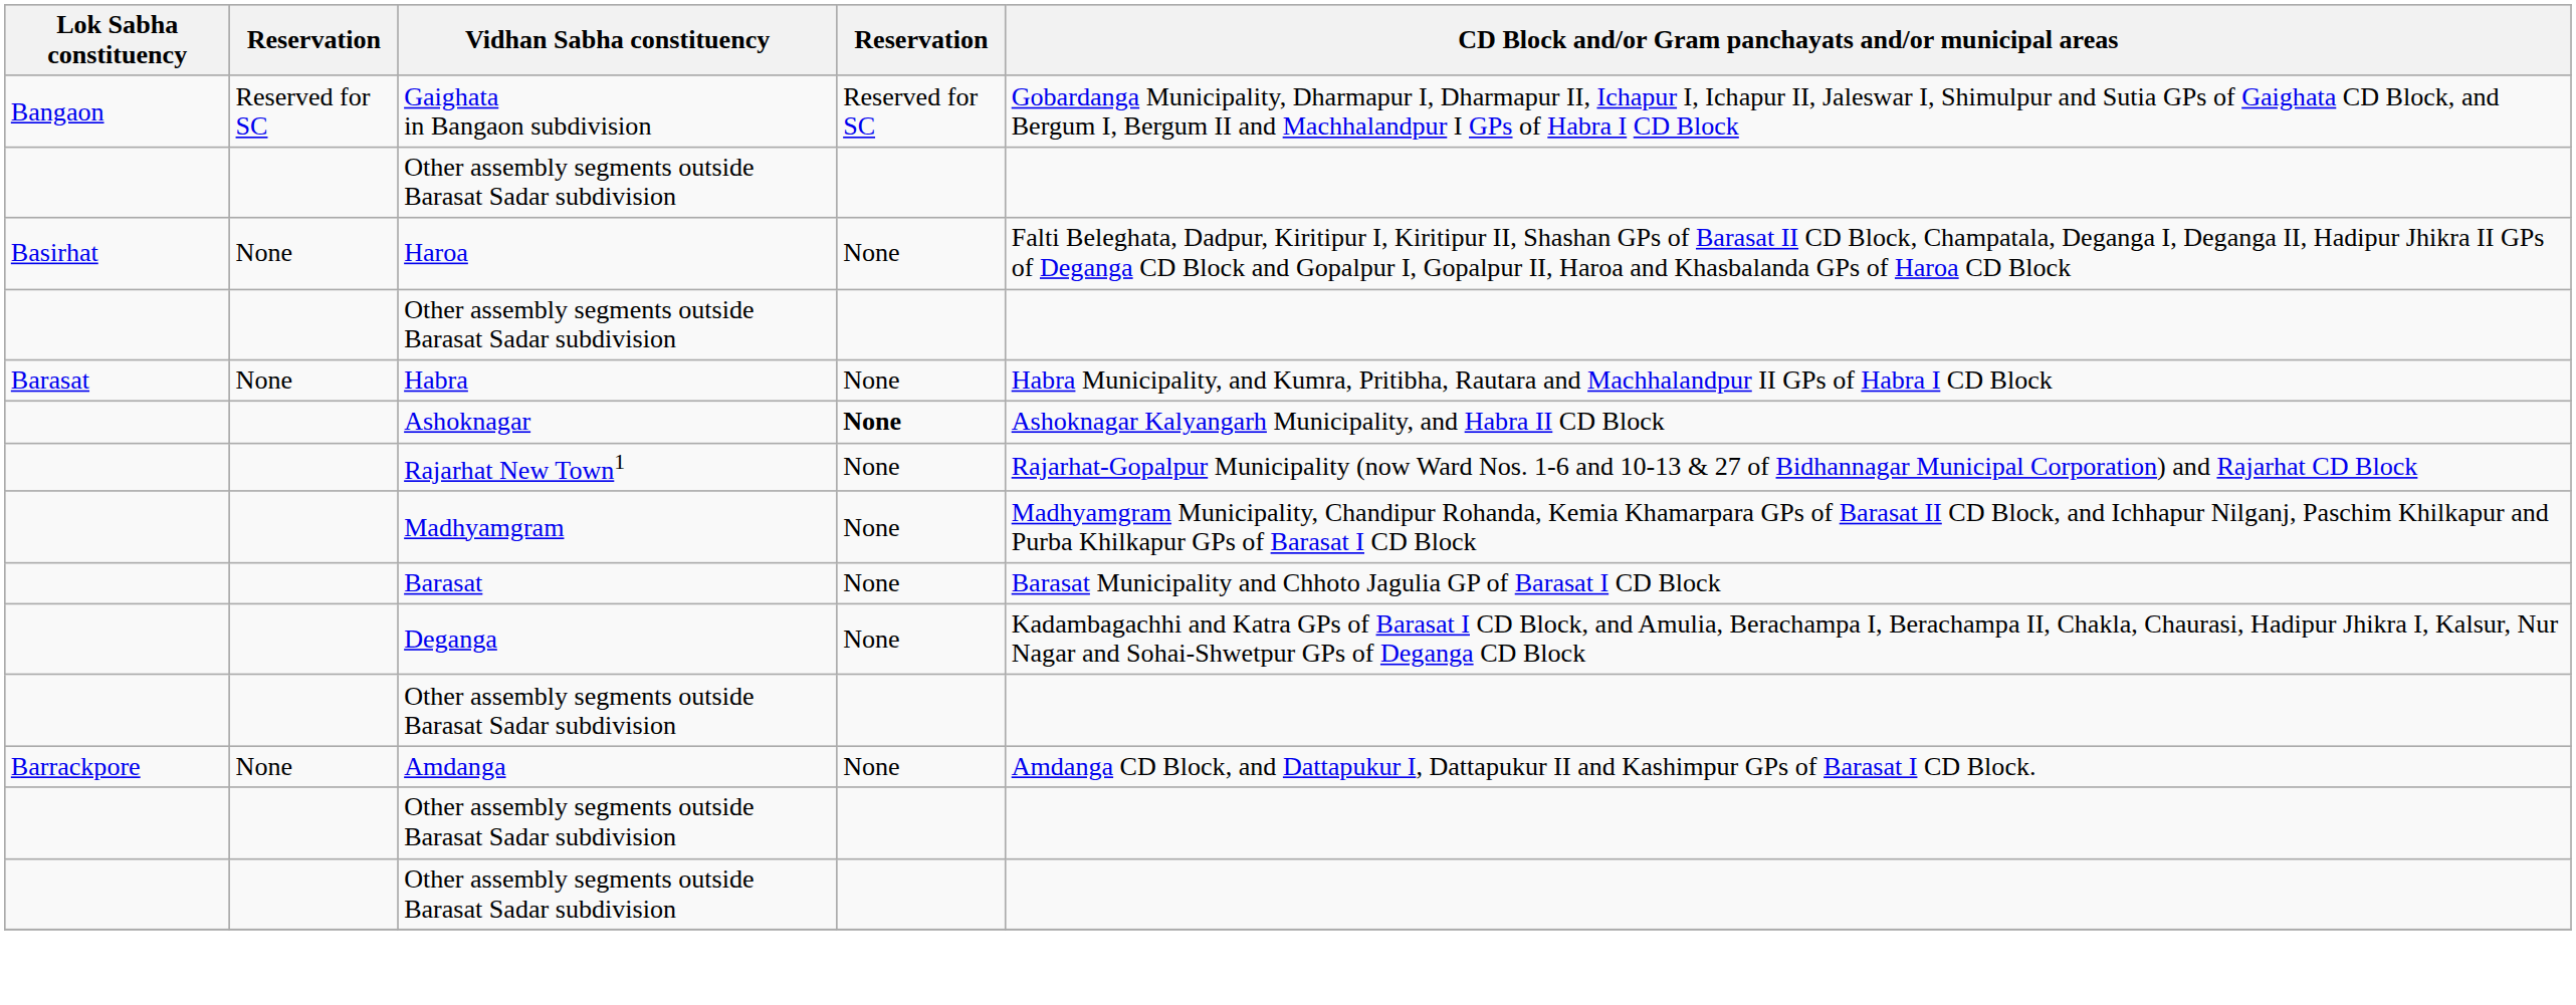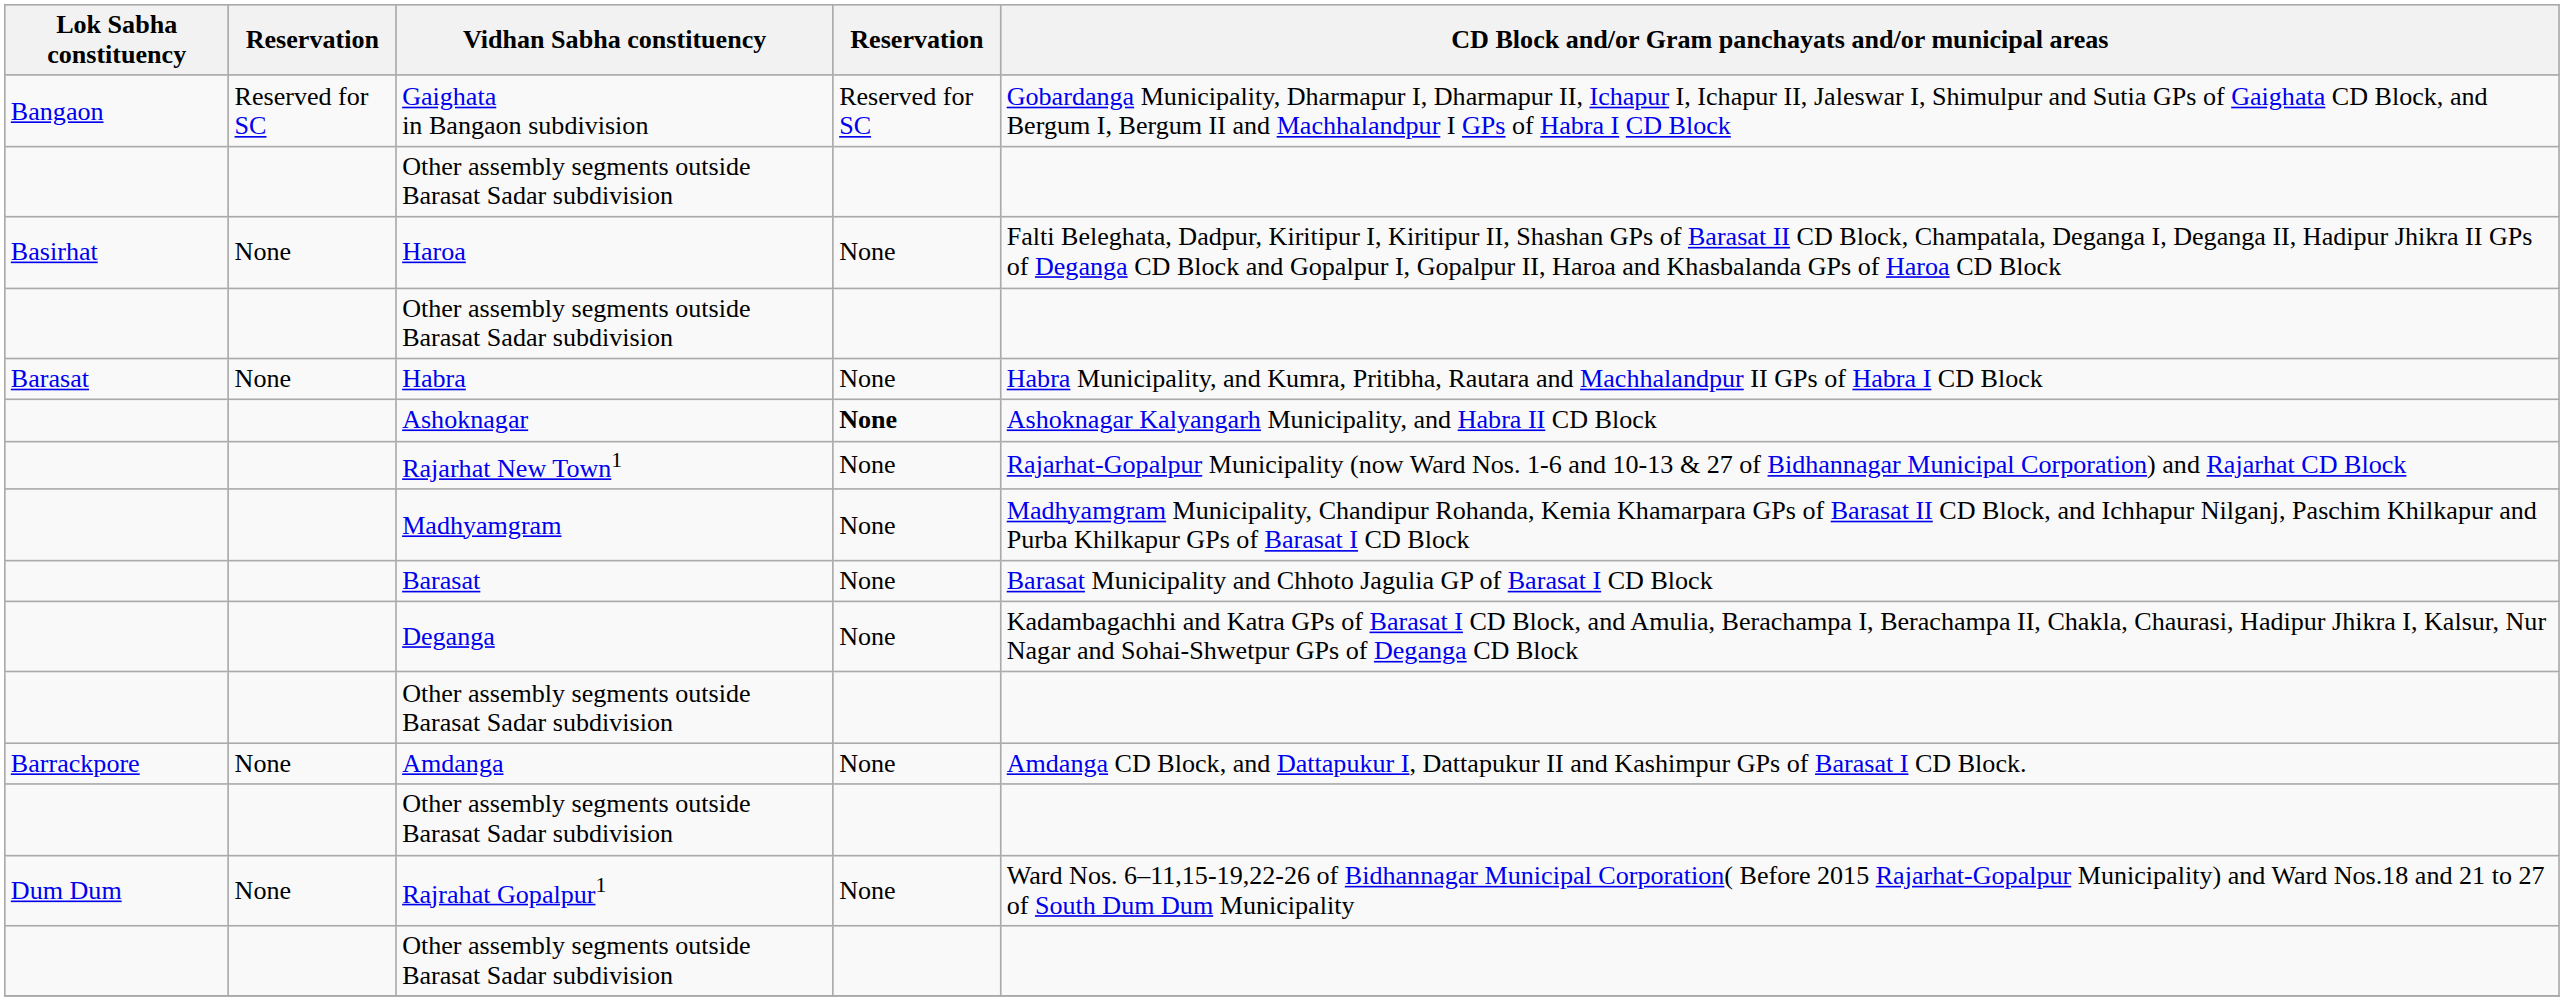+ row: Dum Dum | None | Rajrahat Gopalpur1 | None | Ward Nos. 6–11,15-19,22-26 of Bidhannagar Municipal Corporation( Before 2015 Rajarhat-Gopalpur Municipality) and Ward Nos.18 and 21 to 27 of South Dum Dum Municipality
